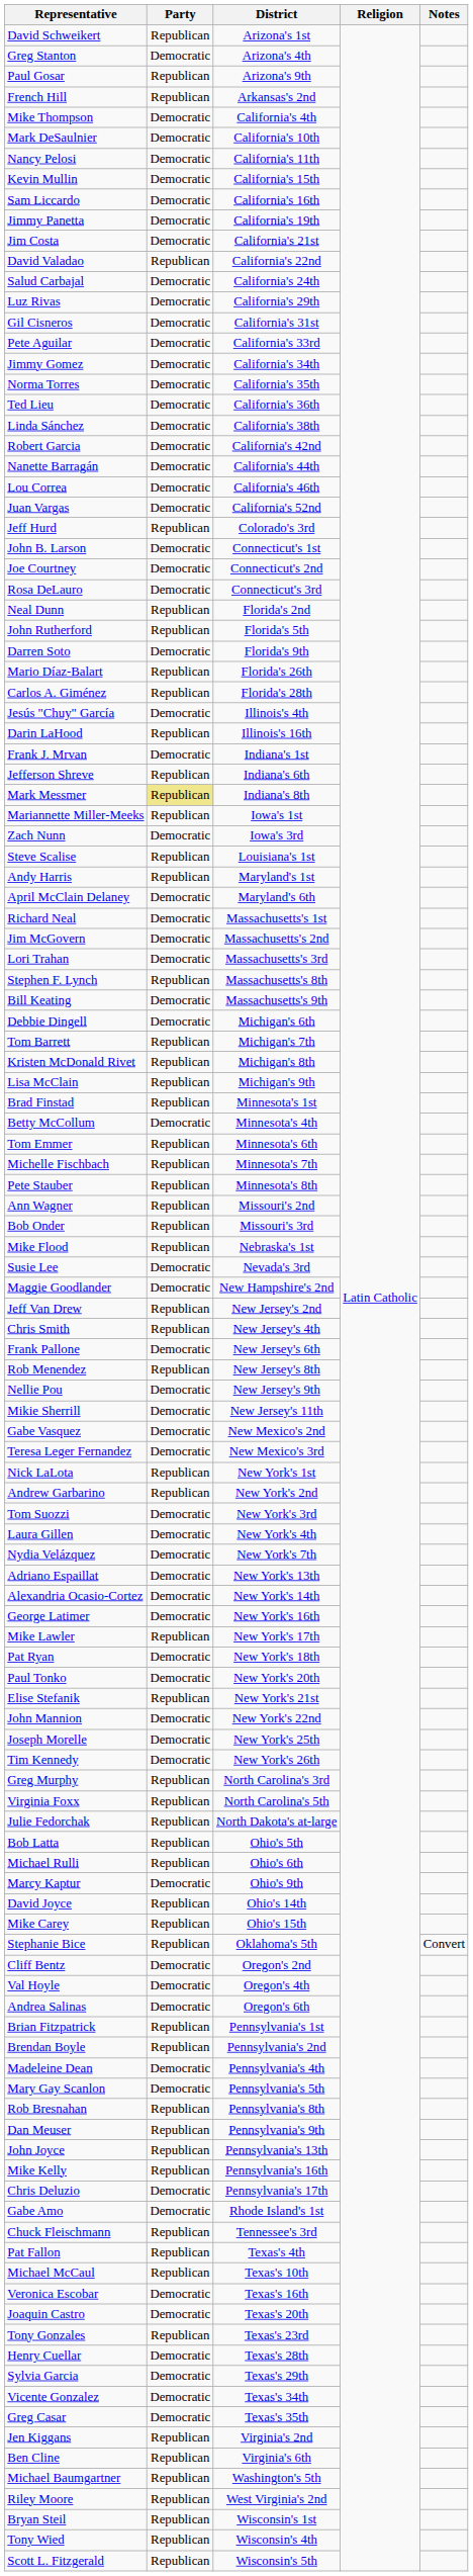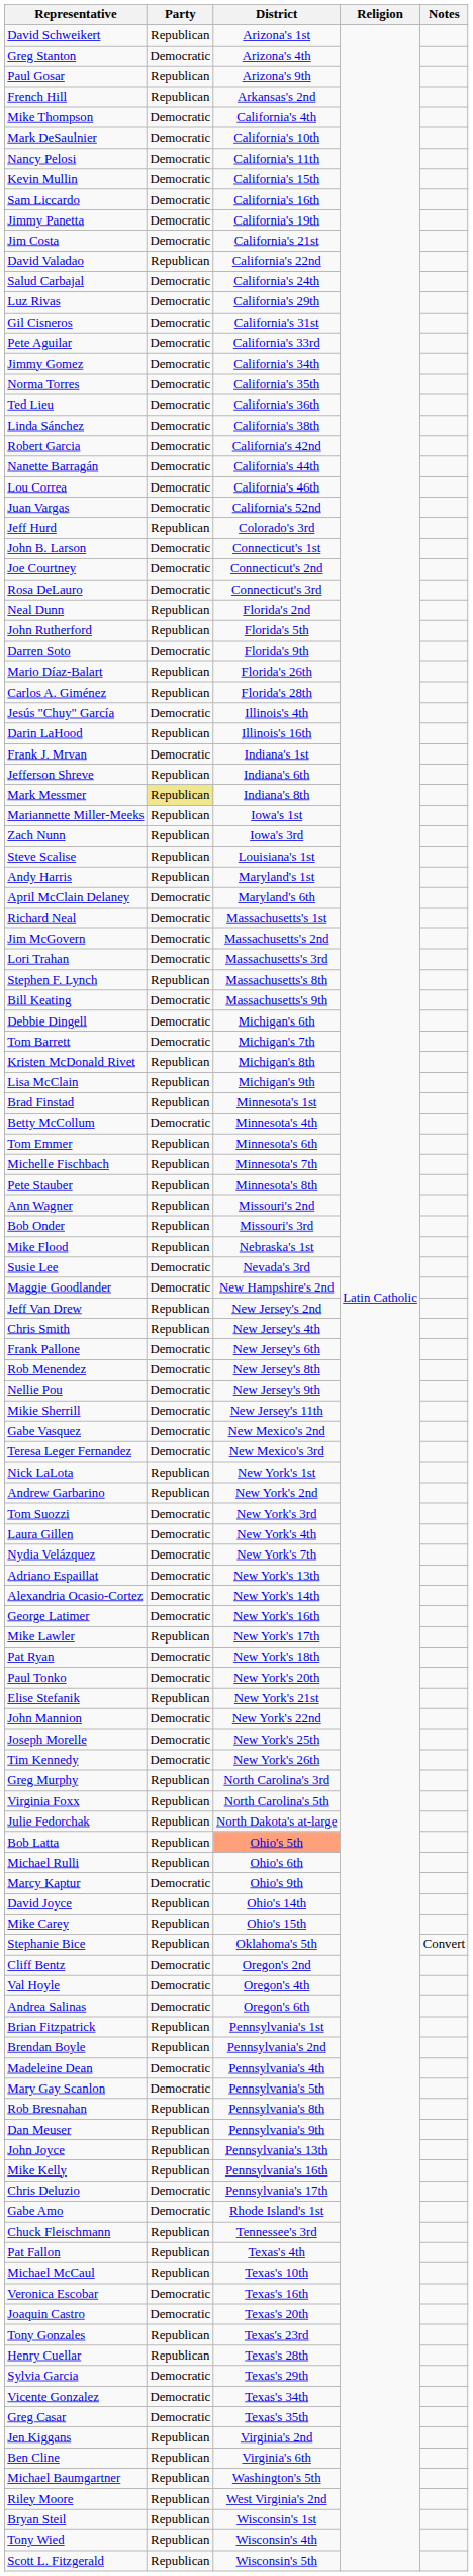Zach Nunn | Party: Democratic -> Republican
Tom Barrett | Party: Republican -> Democratic
Rob Menendez | Party: Republican -> Democratic
Bob Latta | District: no background -> lightsalmon background
Henry Cuellar | Party: Democratic -> Republican
